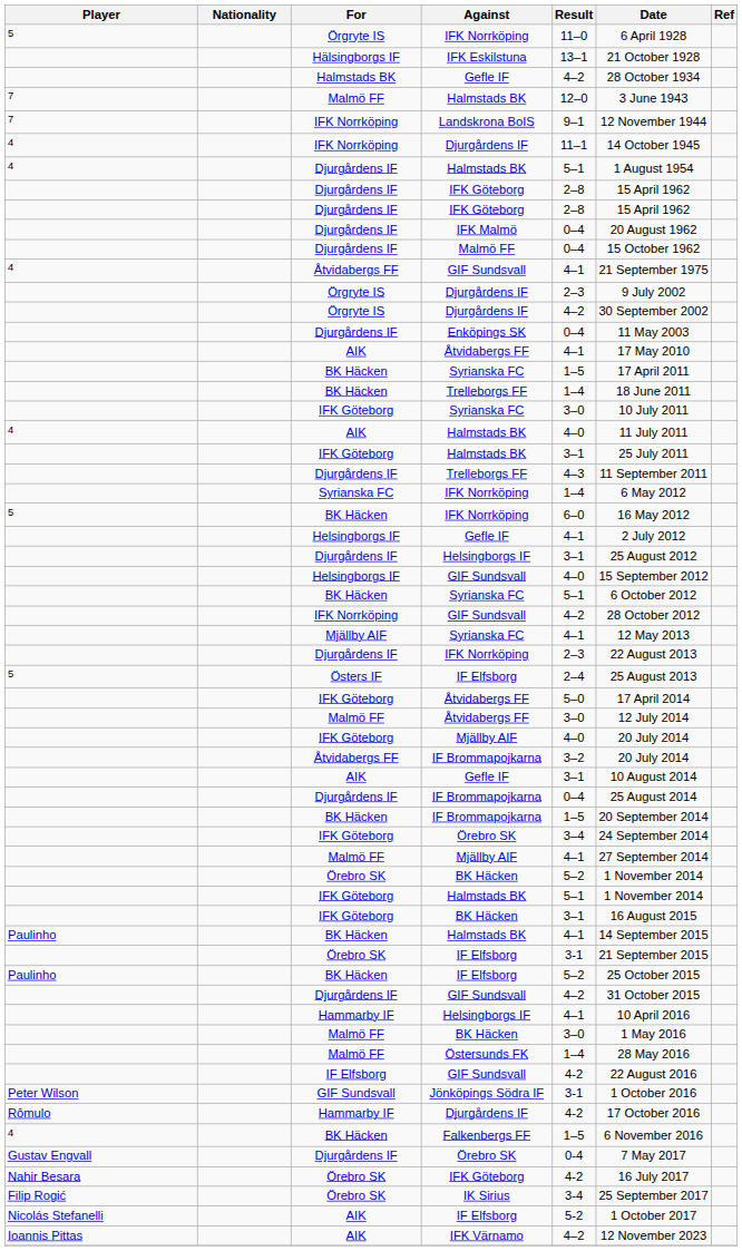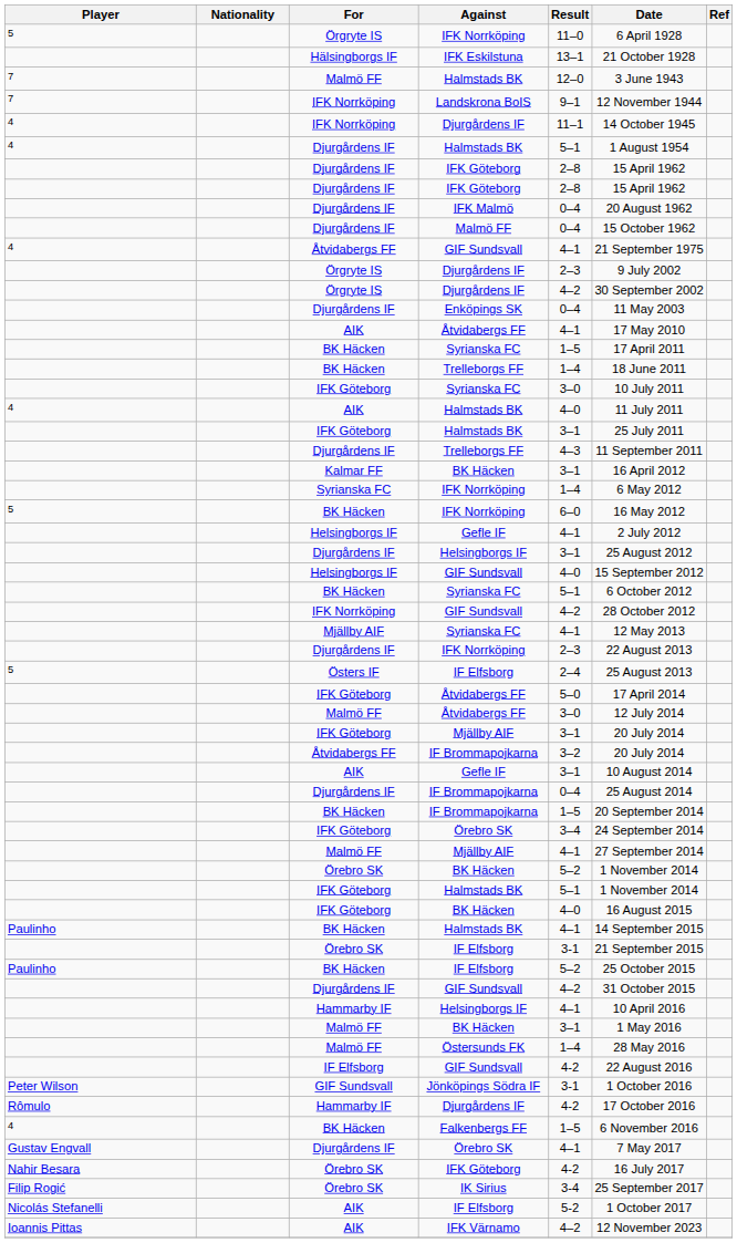- row: Halmstads BK | Gefle IF | 4–2 | 28 October 1934
+ row: Kalmar FF | BK Häcken | 3–1 | 16 April 2012
IFK Göteborg / Mjällby AIF | Result: 4–0 -> 3–1
IFK Göteborg / BK Häcken | Result: 3–1 -> 4–0
Malmö FF / BK Häcken | Result: 3–0 -> 3–1
Djurgårdens IF / Örebro SK | Result: 0-4 -> 4–1
